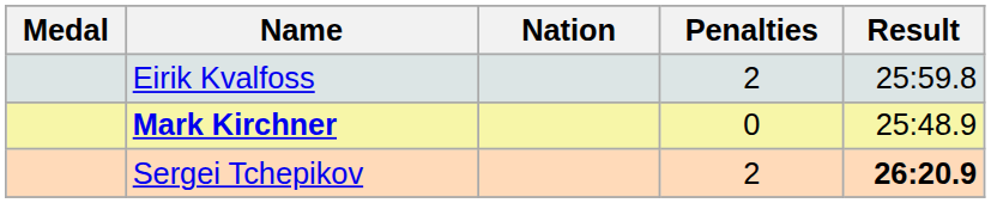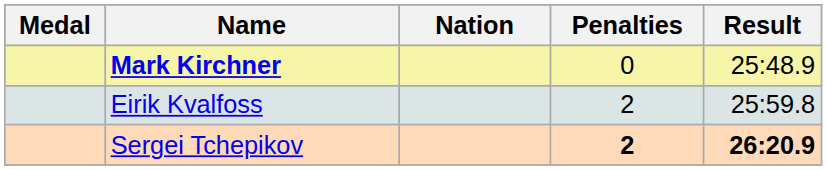rows swapped: Mark Kirchner <-> Eirik Kvalfoss
Sergei Tchepikov | Penalties: normal -> bold
